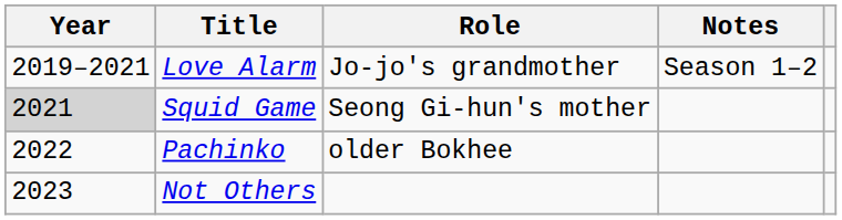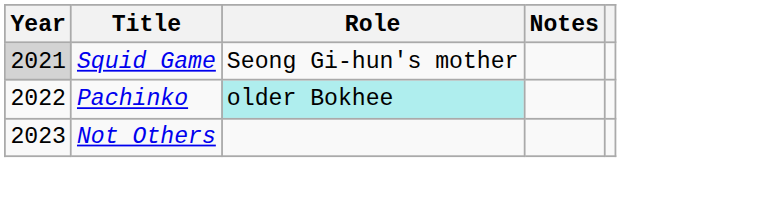- row: 2019–2021 | Love Alarm | Jo-jo's grandmother | Season 1–2
Pachinko | Role: no background -> paleturquoise background
